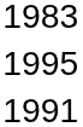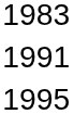rows swapped: 1991 <-> 1995
